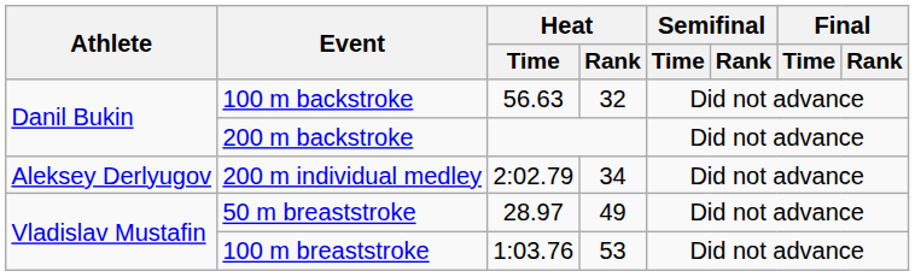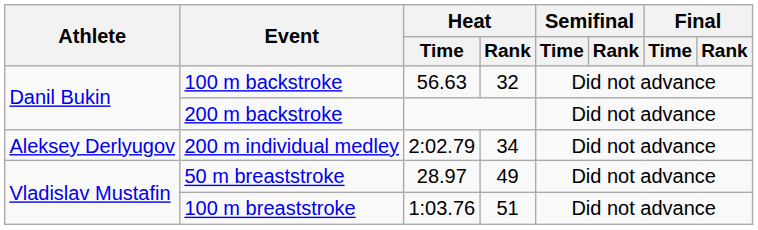100 m breaststroke | Heat / Rank: 53 -> 51
